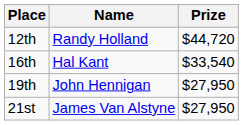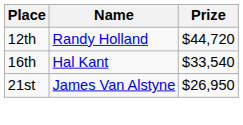- row: 19th | John Hennigan | $27,950
21st | Prize: $27,950 -> $26,950
